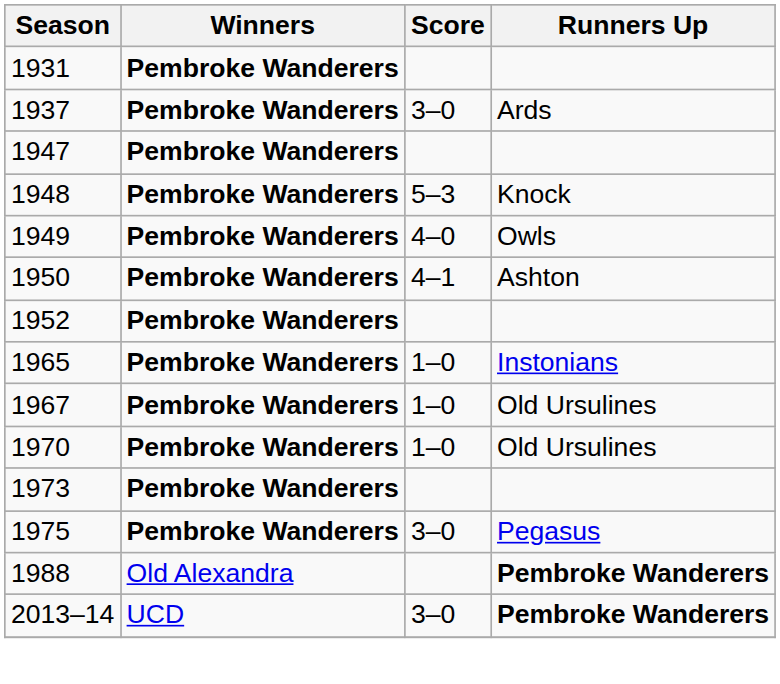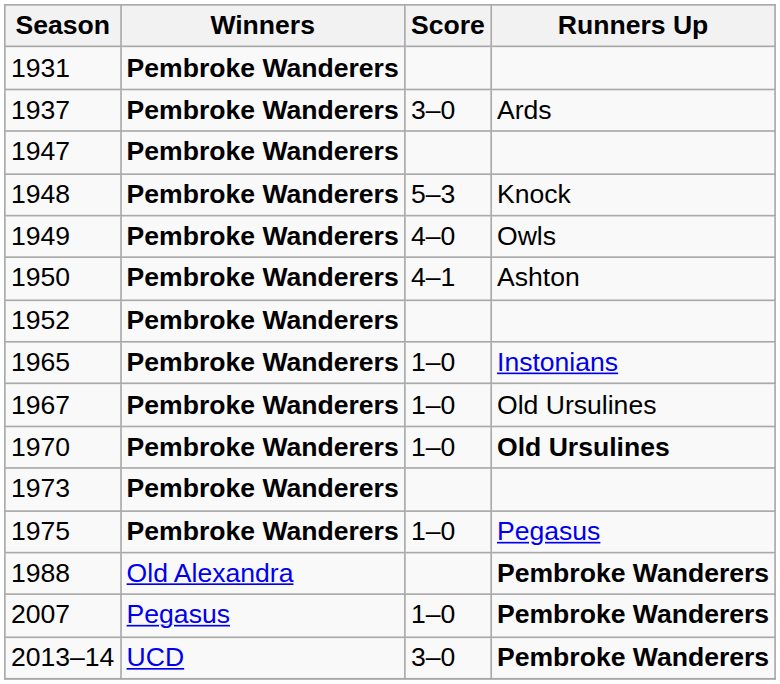1970 | Runners Up: normal -> bold
1975 | Score: 3–0 -> 1–0
+ row: 2007 | Pegasus | 1–0 | Pembroke Wanderers
